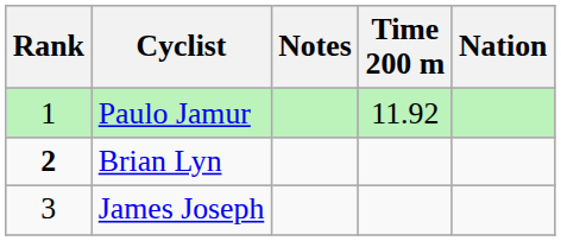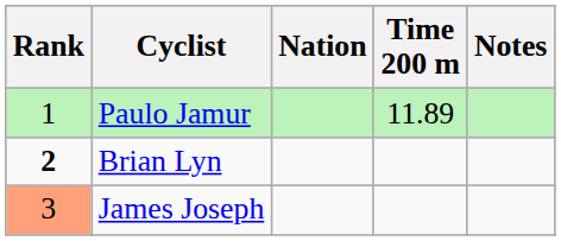columns swapped: Nation <-> Notes
Paulo Jamur | Time 200 m: 11.92 -> 11.89
James Joseph | Rank: no background -> lightsalmon background
